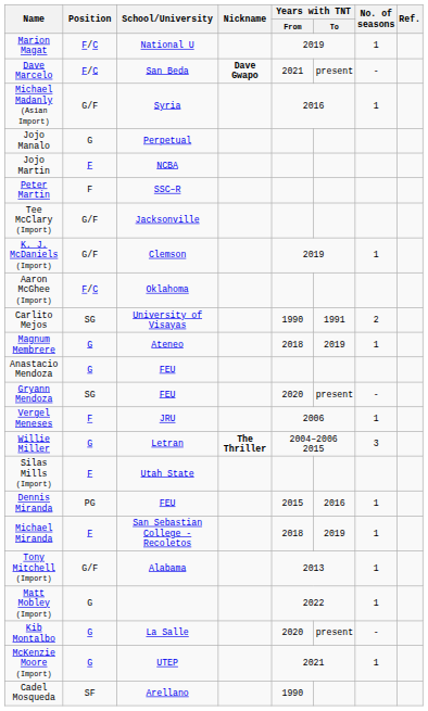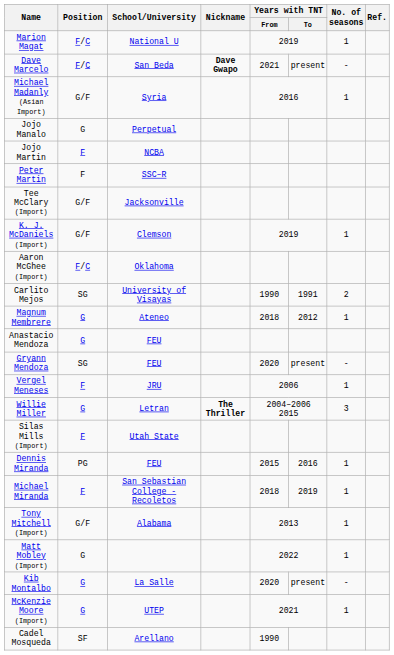Magnum Membrere | Years with TNT / To: 2019 -> 2012
